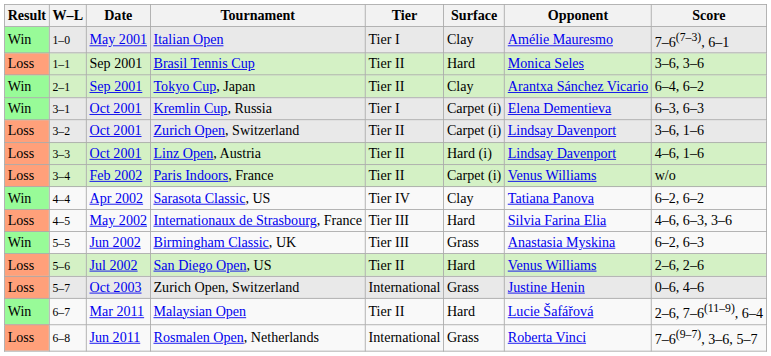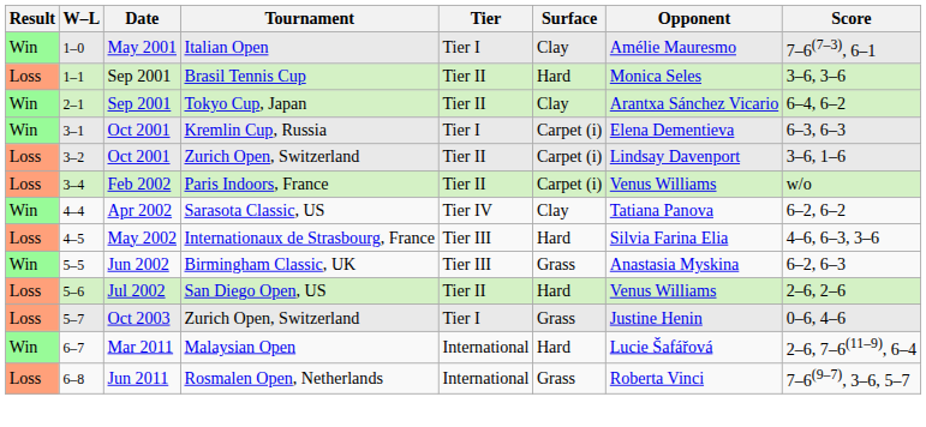- row: Loss | 3–3 | Oct 2001 | Linz Open, Austria | Tier II | Hard (i) | Lindsay Davenport | 4–6, 1–6
5–7 / Zurich Open, Switzerland | Tier: International -> Tier I
Malaysian Open | Tier: Tier II -> International
